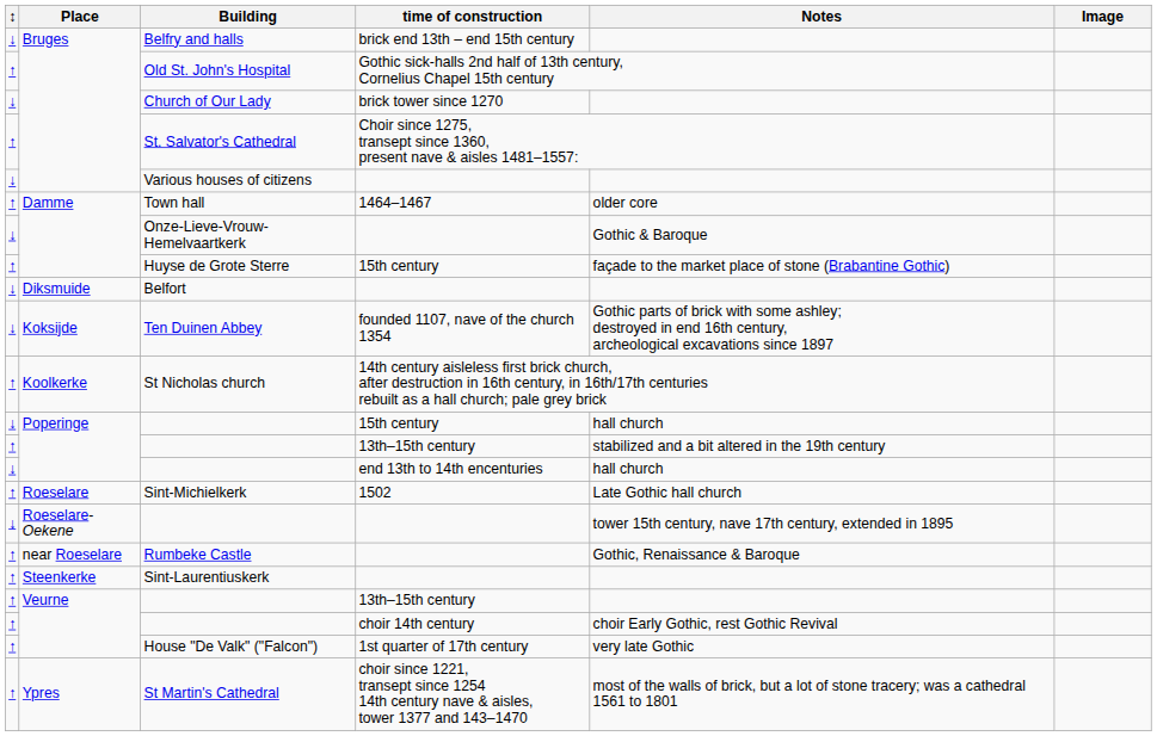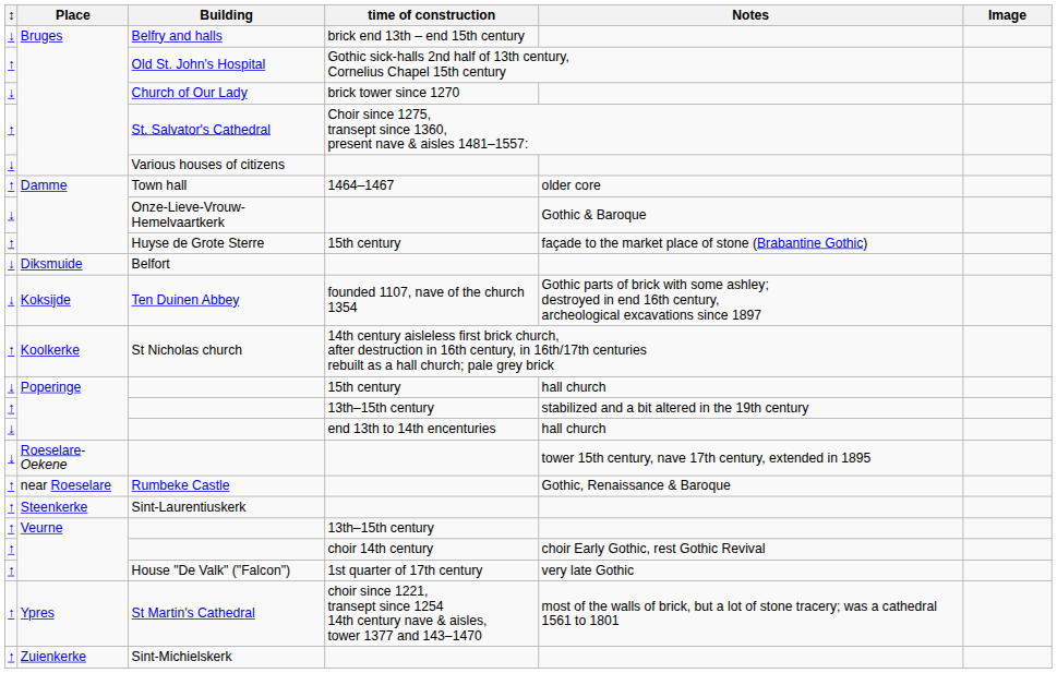- row: ↑ | Roeselare | Sint-Michielkerk | 1502 | Late Gothic hall church
+ row: ↑ | Zuienkerke | Sint-Michielskerk
